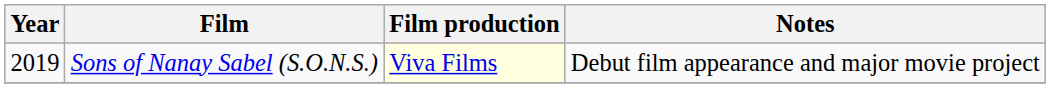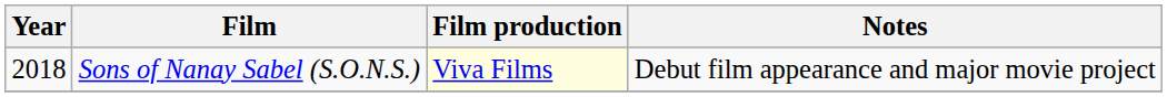Sons of Nanay Sabel (S.O.N.S.) | Year: 2019 -> 2018
